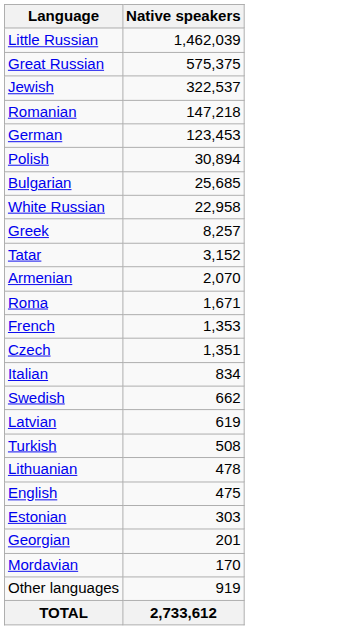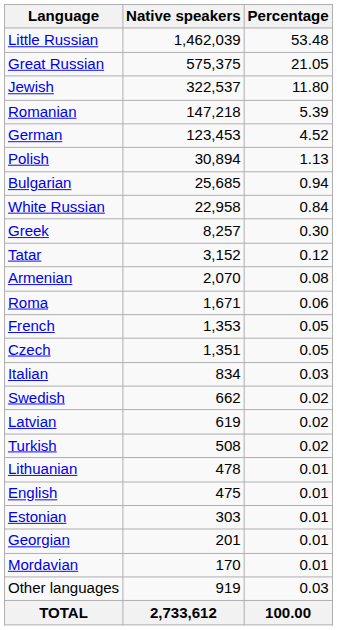+ column: Percentage | 53.48 | 21.05 | 11.80 | 5.39 | 4.52 | 1.13 | 0.94 | 0.84 | 0.30 | 0.12 | 0.08 | 0.06 | 0.05 | 0.05 | 0.03 | 0.02 | 0.02 | 0.02 | 0.01 | 0.01 | 0.01 | 0.01 | 0.01 | 0.03 | 100.00
